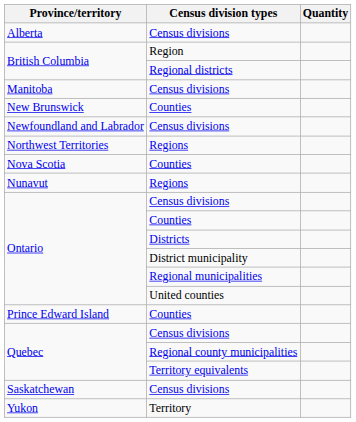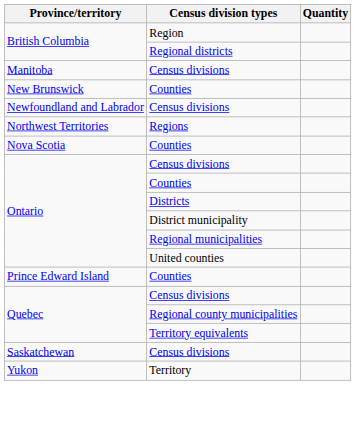- row: Alberta | Census divisions
- row: Nunavut | Regions
